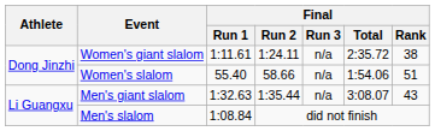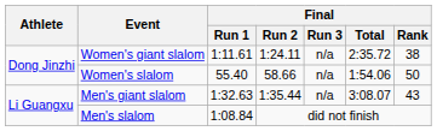Women's slalom | Final / Rank: 51 -> 50
